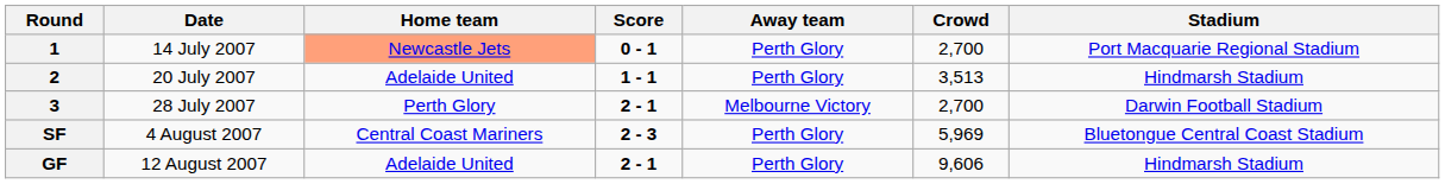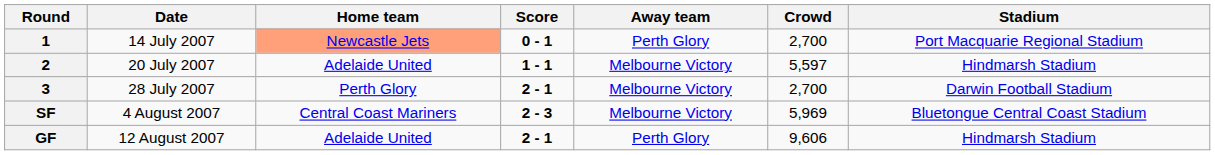2 | Away team: Perth Glory -> Melbourne Victory
2 | Crowd: 3,513 -> 5,597
SF | Away team: Perth Glory -> Melbourne Victory
